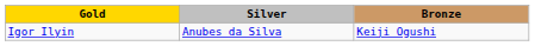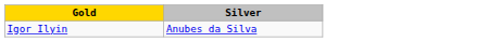- column: Bronze | Keiji Ogushi
